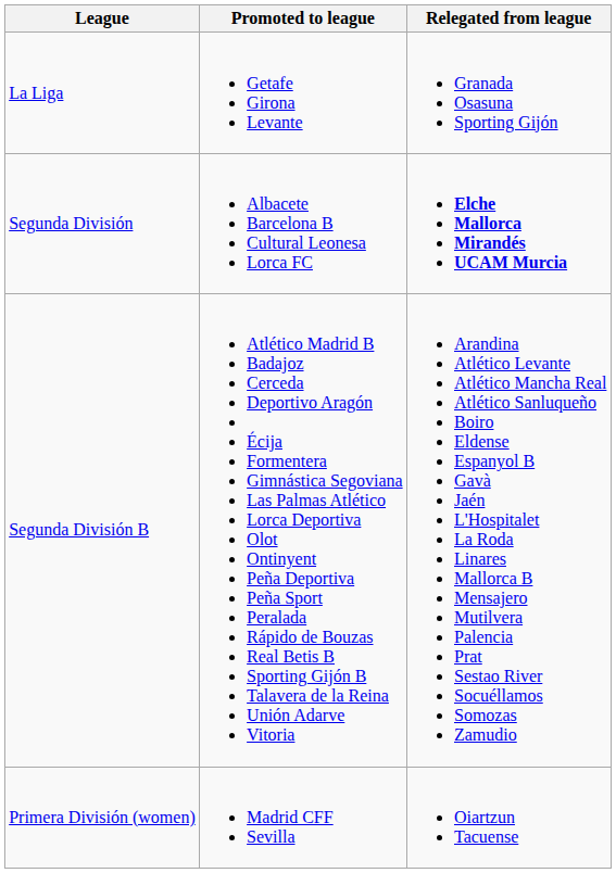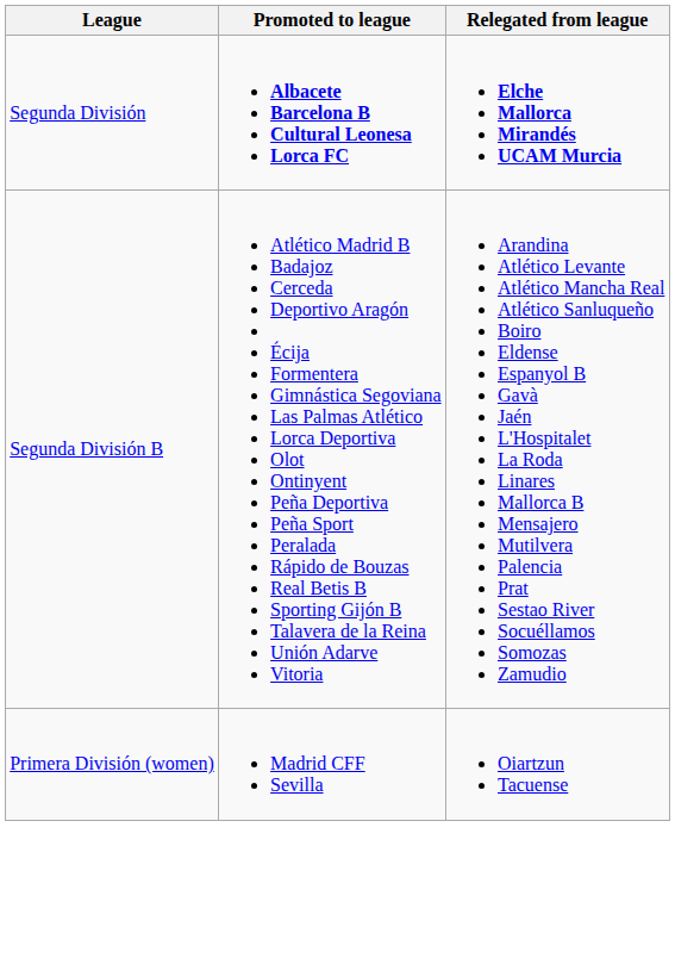- row: La Liga | Getafe Girona Levante | Granada Osasuna Sporting Gijón
Segunda División | Promoted to league: normal -> bold
